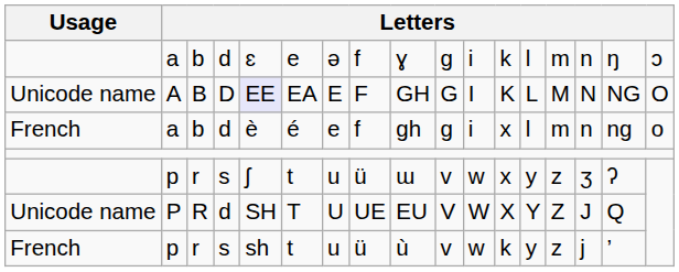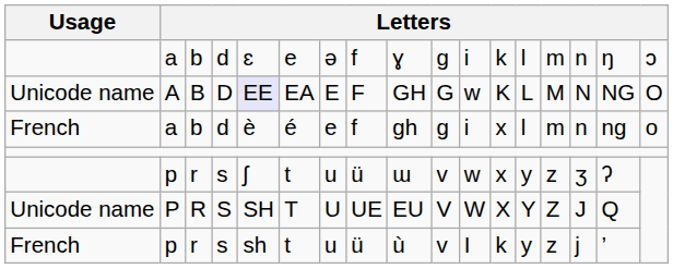A | column 11: I -> w
P | column 4: d -> S
French / p | column 11: w -> I
